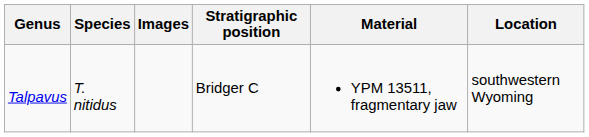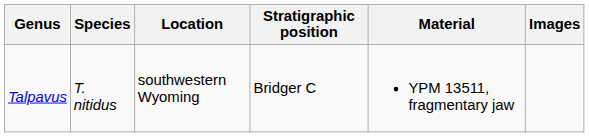columns swapped: Location <-> Images
